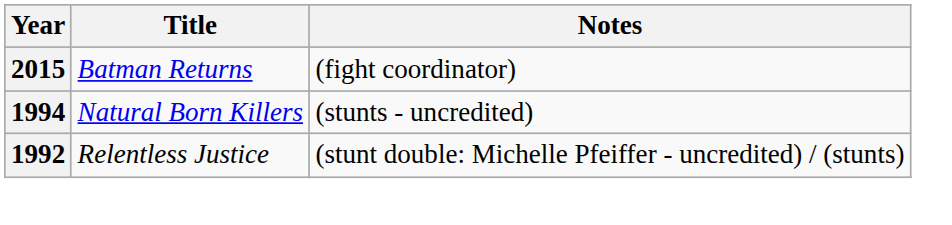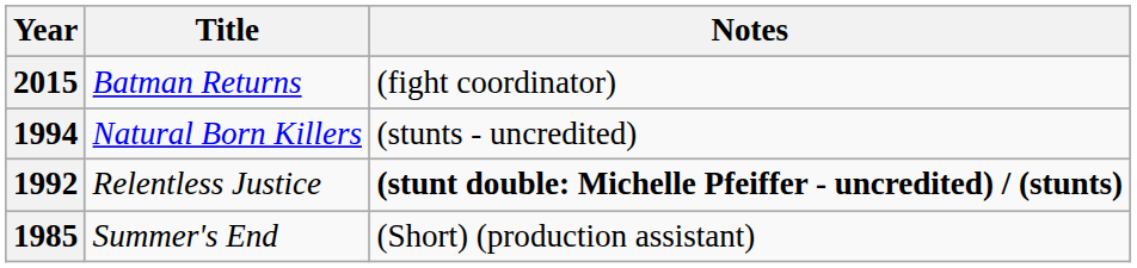1992 | Notes: normal -> bold
+ row: 1985 | Summer's End | (Short) (production assistant)
